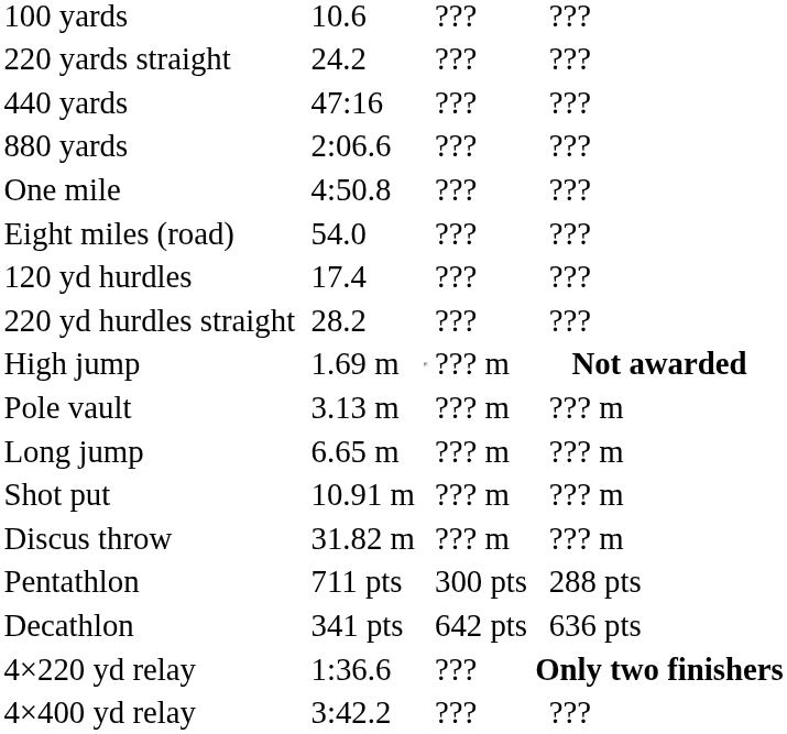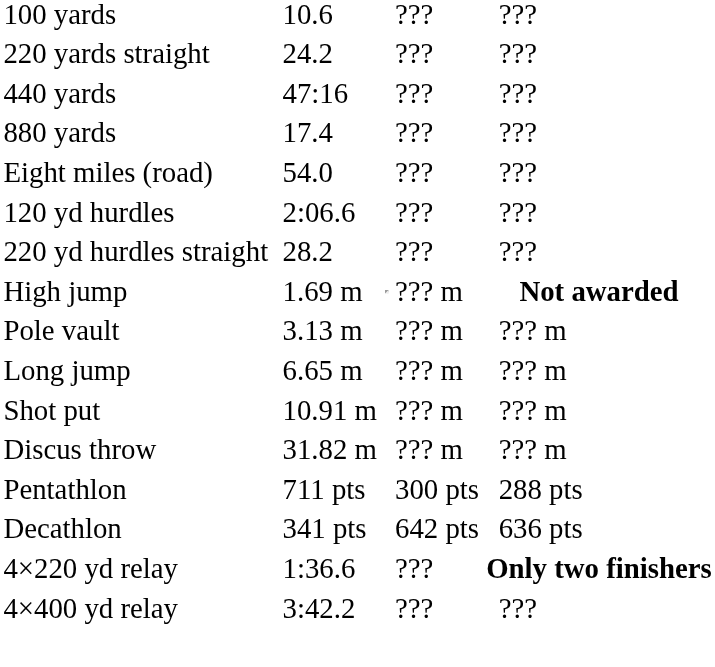880 yards | column 3: 2:06.6 -> 17.4
- row: One mile | 4:50.8 | ??? | ???
120 yd hurdles | column 3: 17.4 -> 2:06.6
